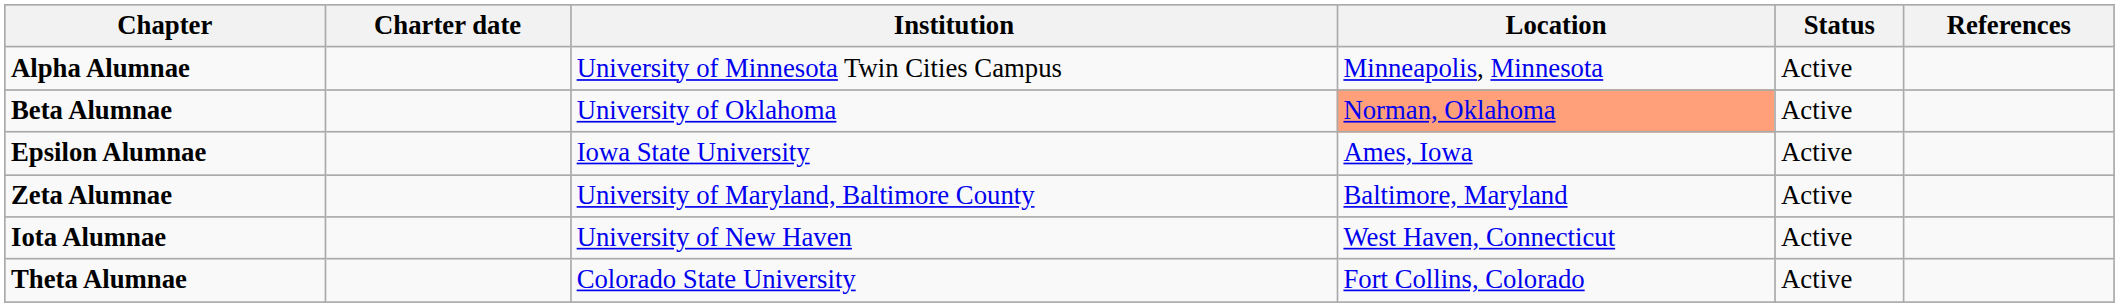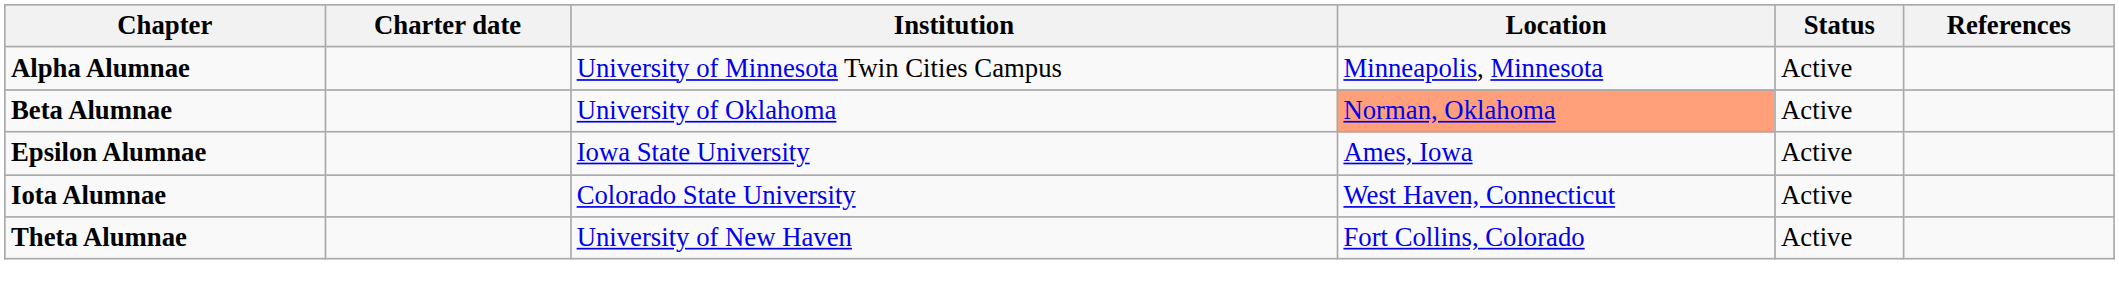- row: Zeta Alumnae | University of Maryland, Baltimore County | Baltimore, Maryland | Active
Iota Alumnae | Institution: University of New Haven -> Colorado State University
Theta Alumnae | Institution: Colorado State University -> University of New Haven
